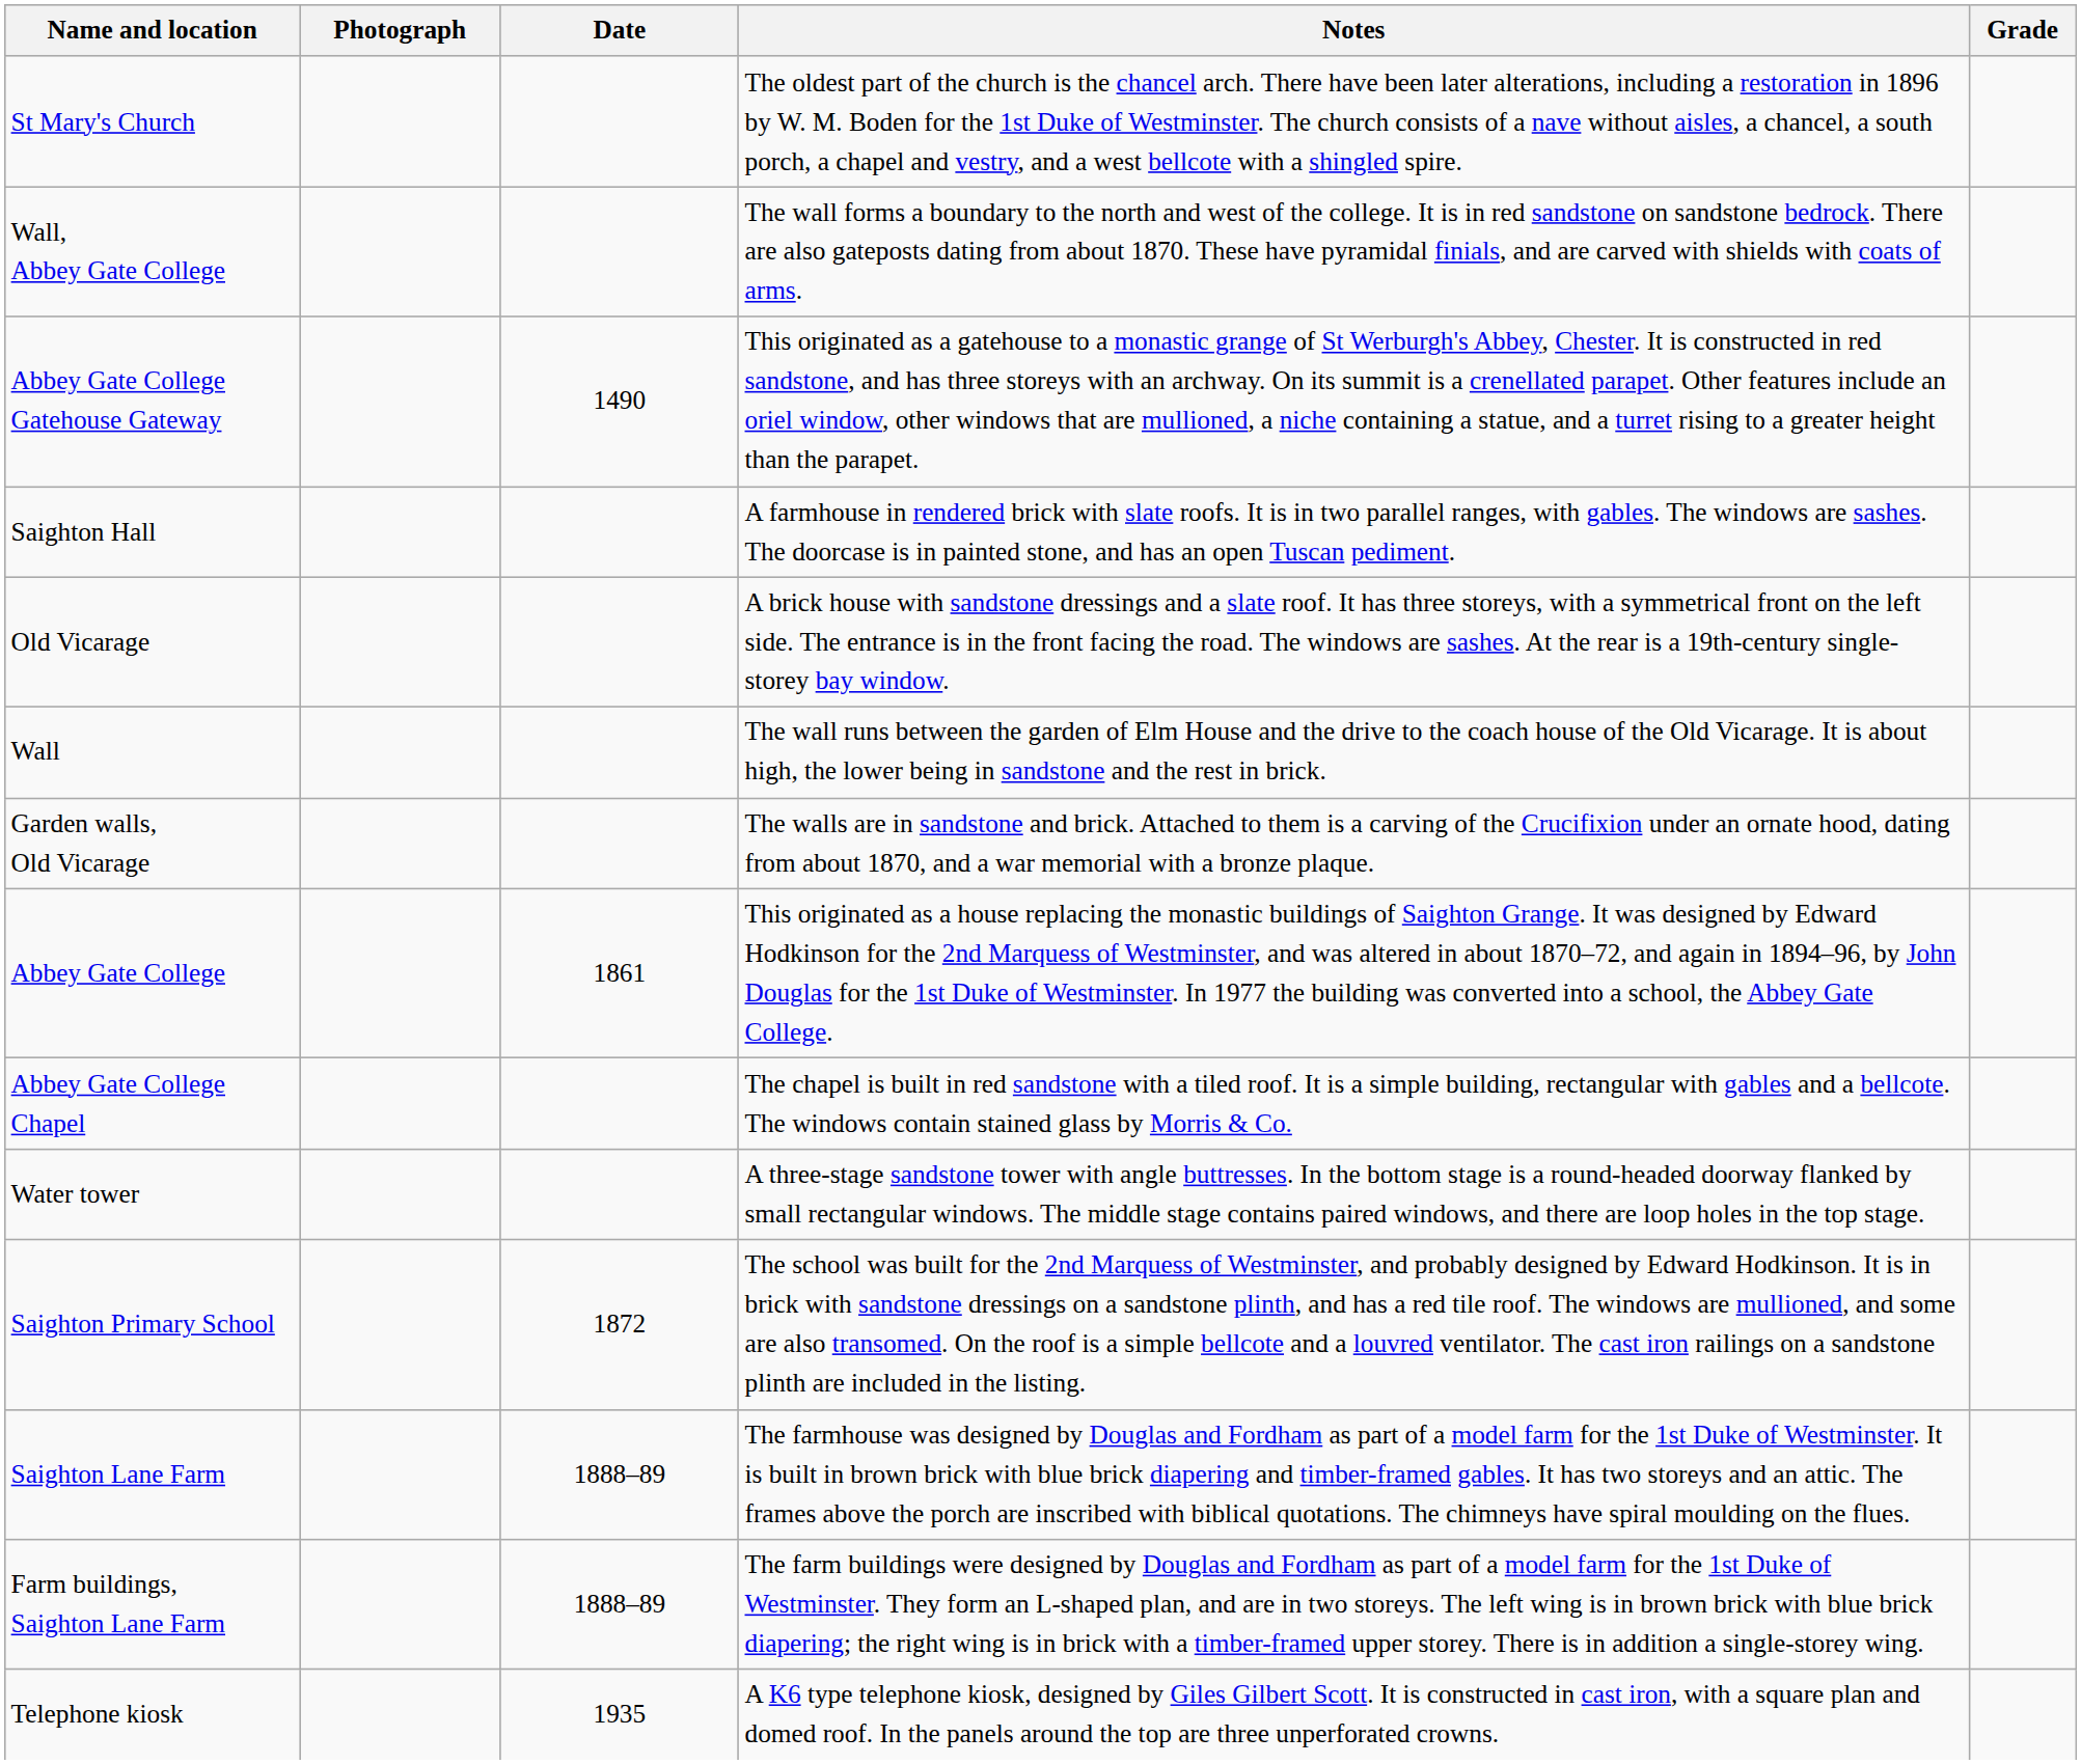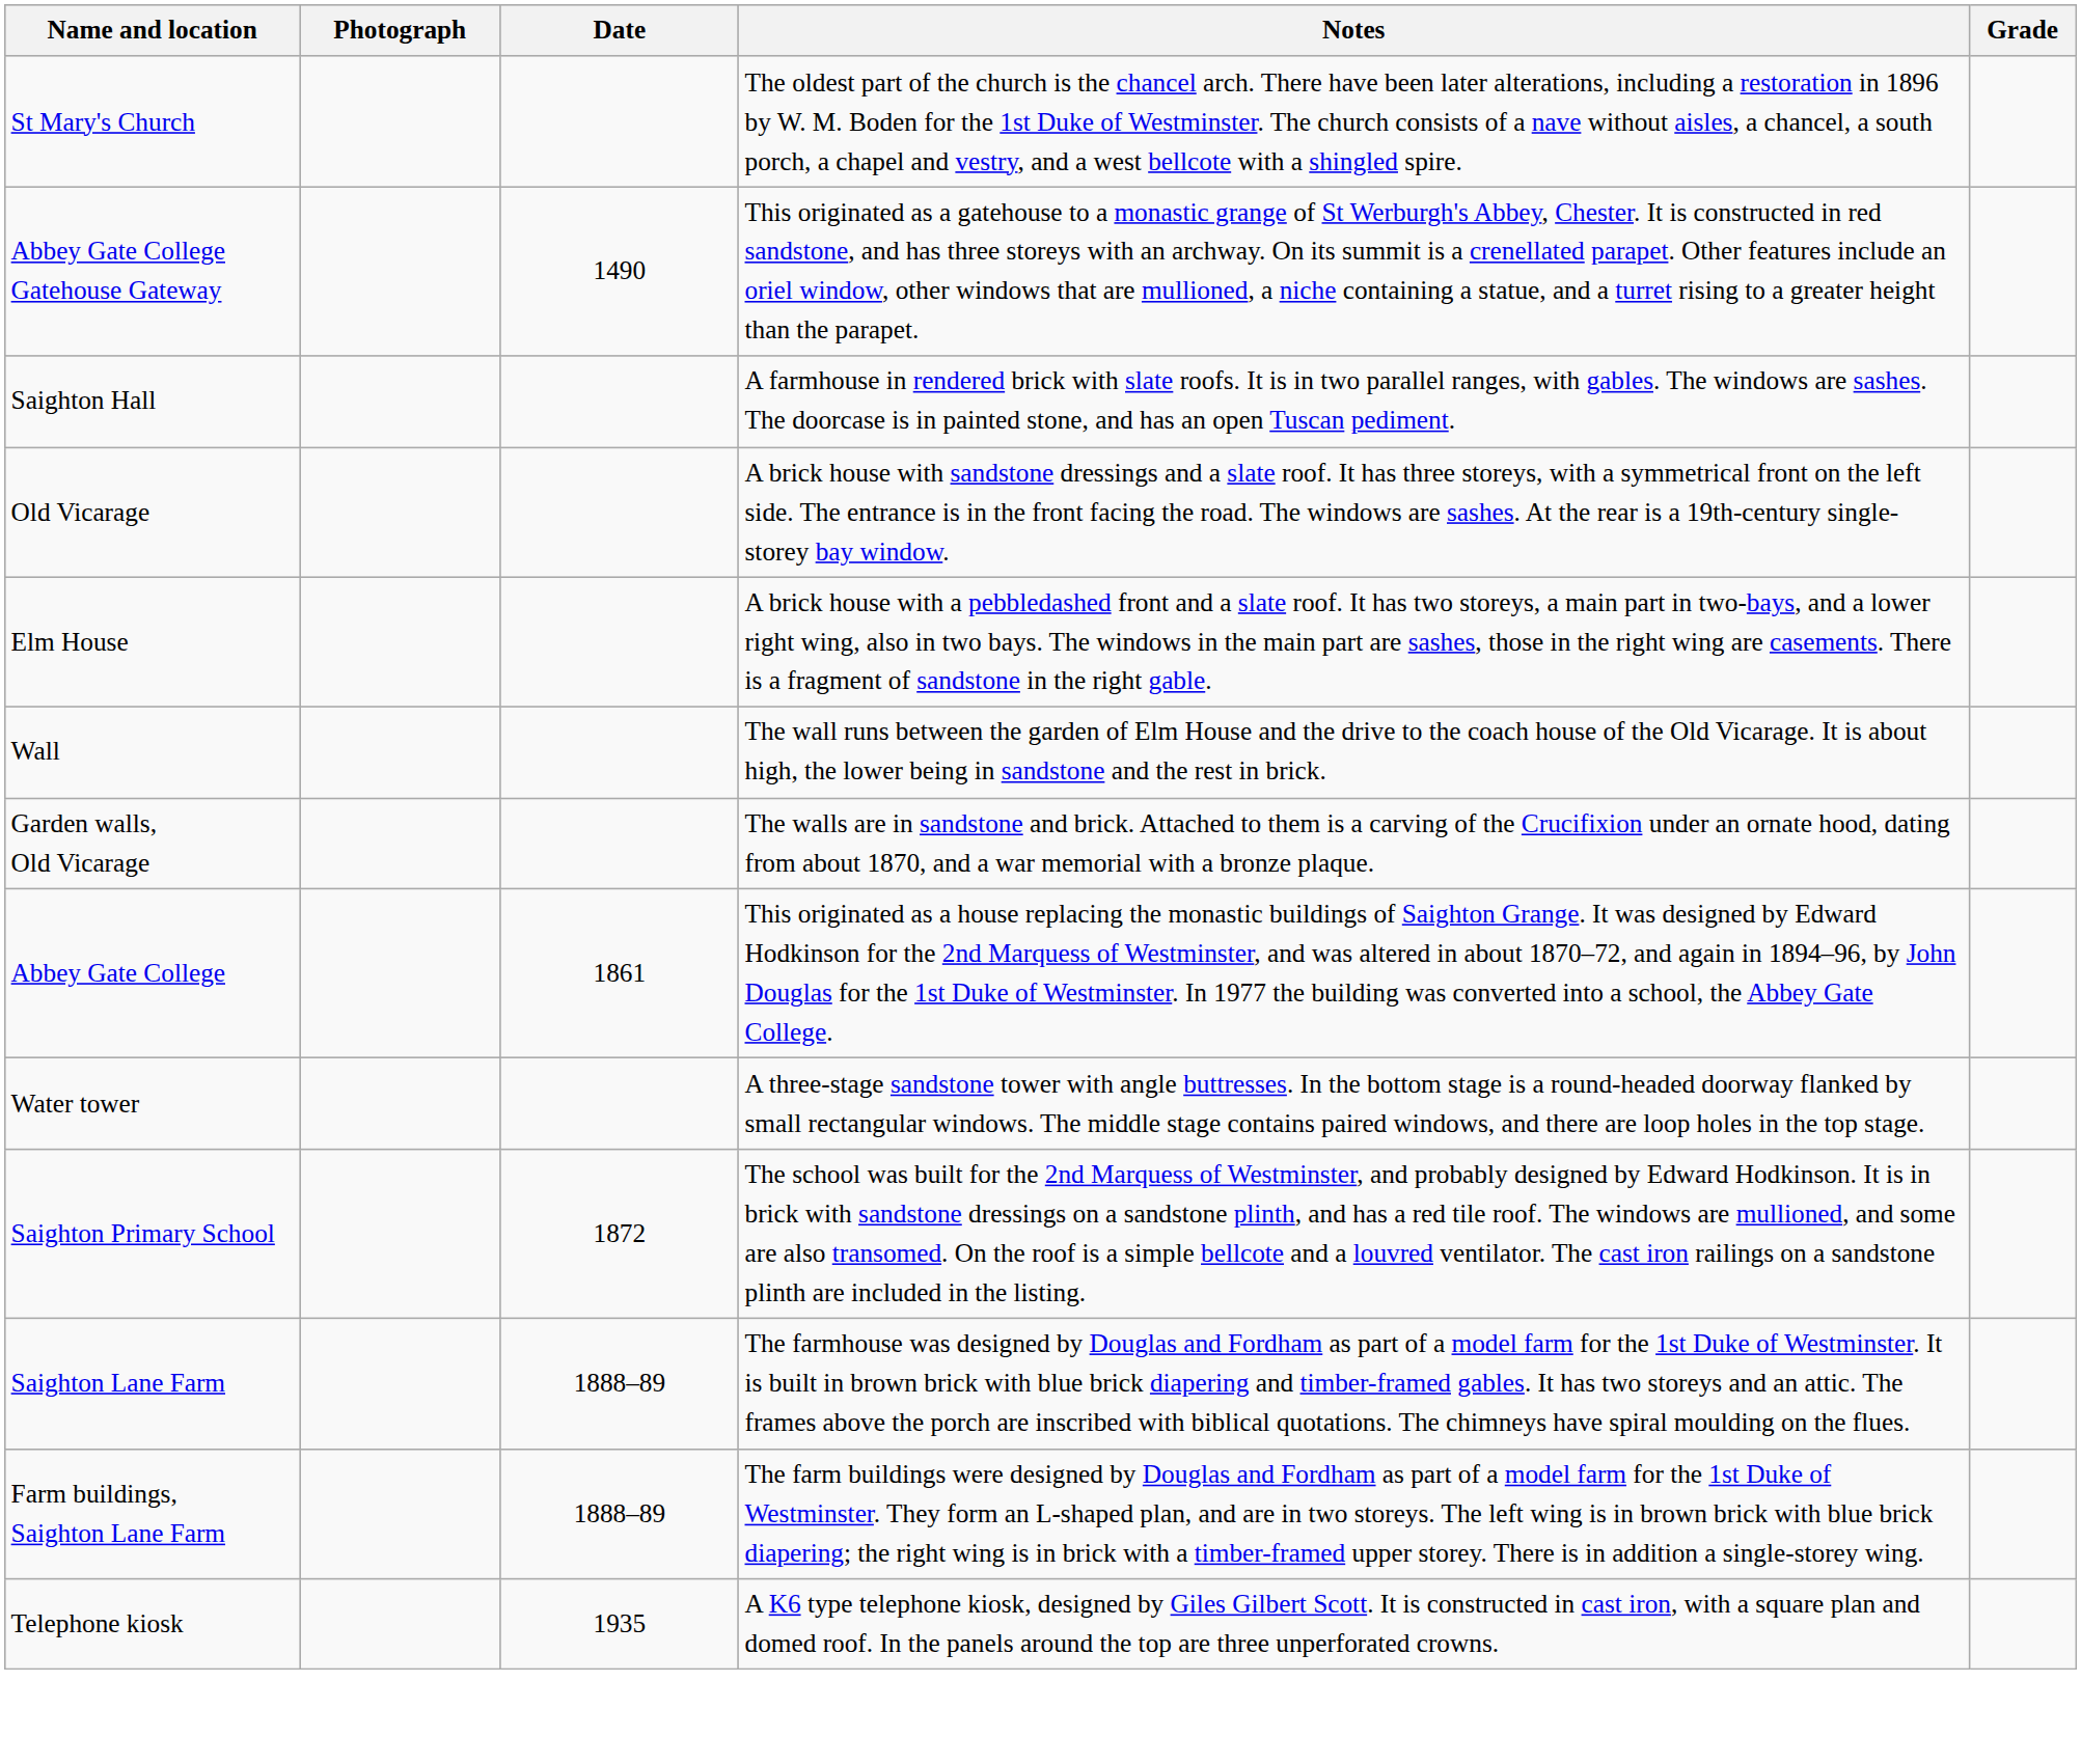- row: Wall, Abbey Gate College | The wall forms a boundary to the north and west of the college. It is in red sandstone on sandstone bedrock. There are also gateposts dating from about 1870. These have pyramidal finials, and are carved with shields with coats of arms.
+ row: Elm House | A brick house with a pebbledashed front and a slate roof. It has two storeys, a main part in two-bays, and a lower right wing, also in two bays. The windows in the main part are sashes, those in the right wing are casements. There is a fragment of sandstone in the right gable.
- row: Abbey Gate College Chapel | The chapel is built in red sandstone with a tiled roof. It is a simple building, rectangular with gables and a bellcote. The windows contain stained glass by Morris & Co.
